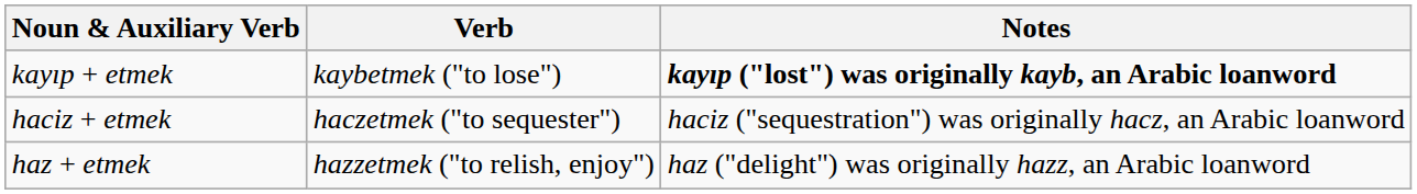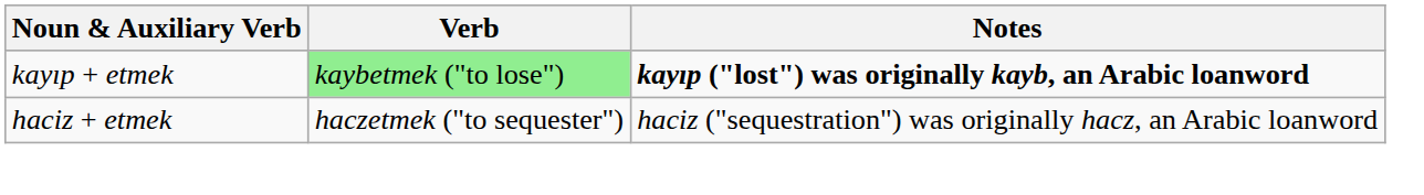kayıp + etmek | Verb: no background -> lightgreen background
- row: haz + etmek | hazzetmek ("to relish, enjoy") | haz ("delight") was originally hazz, an Arabic loanword
